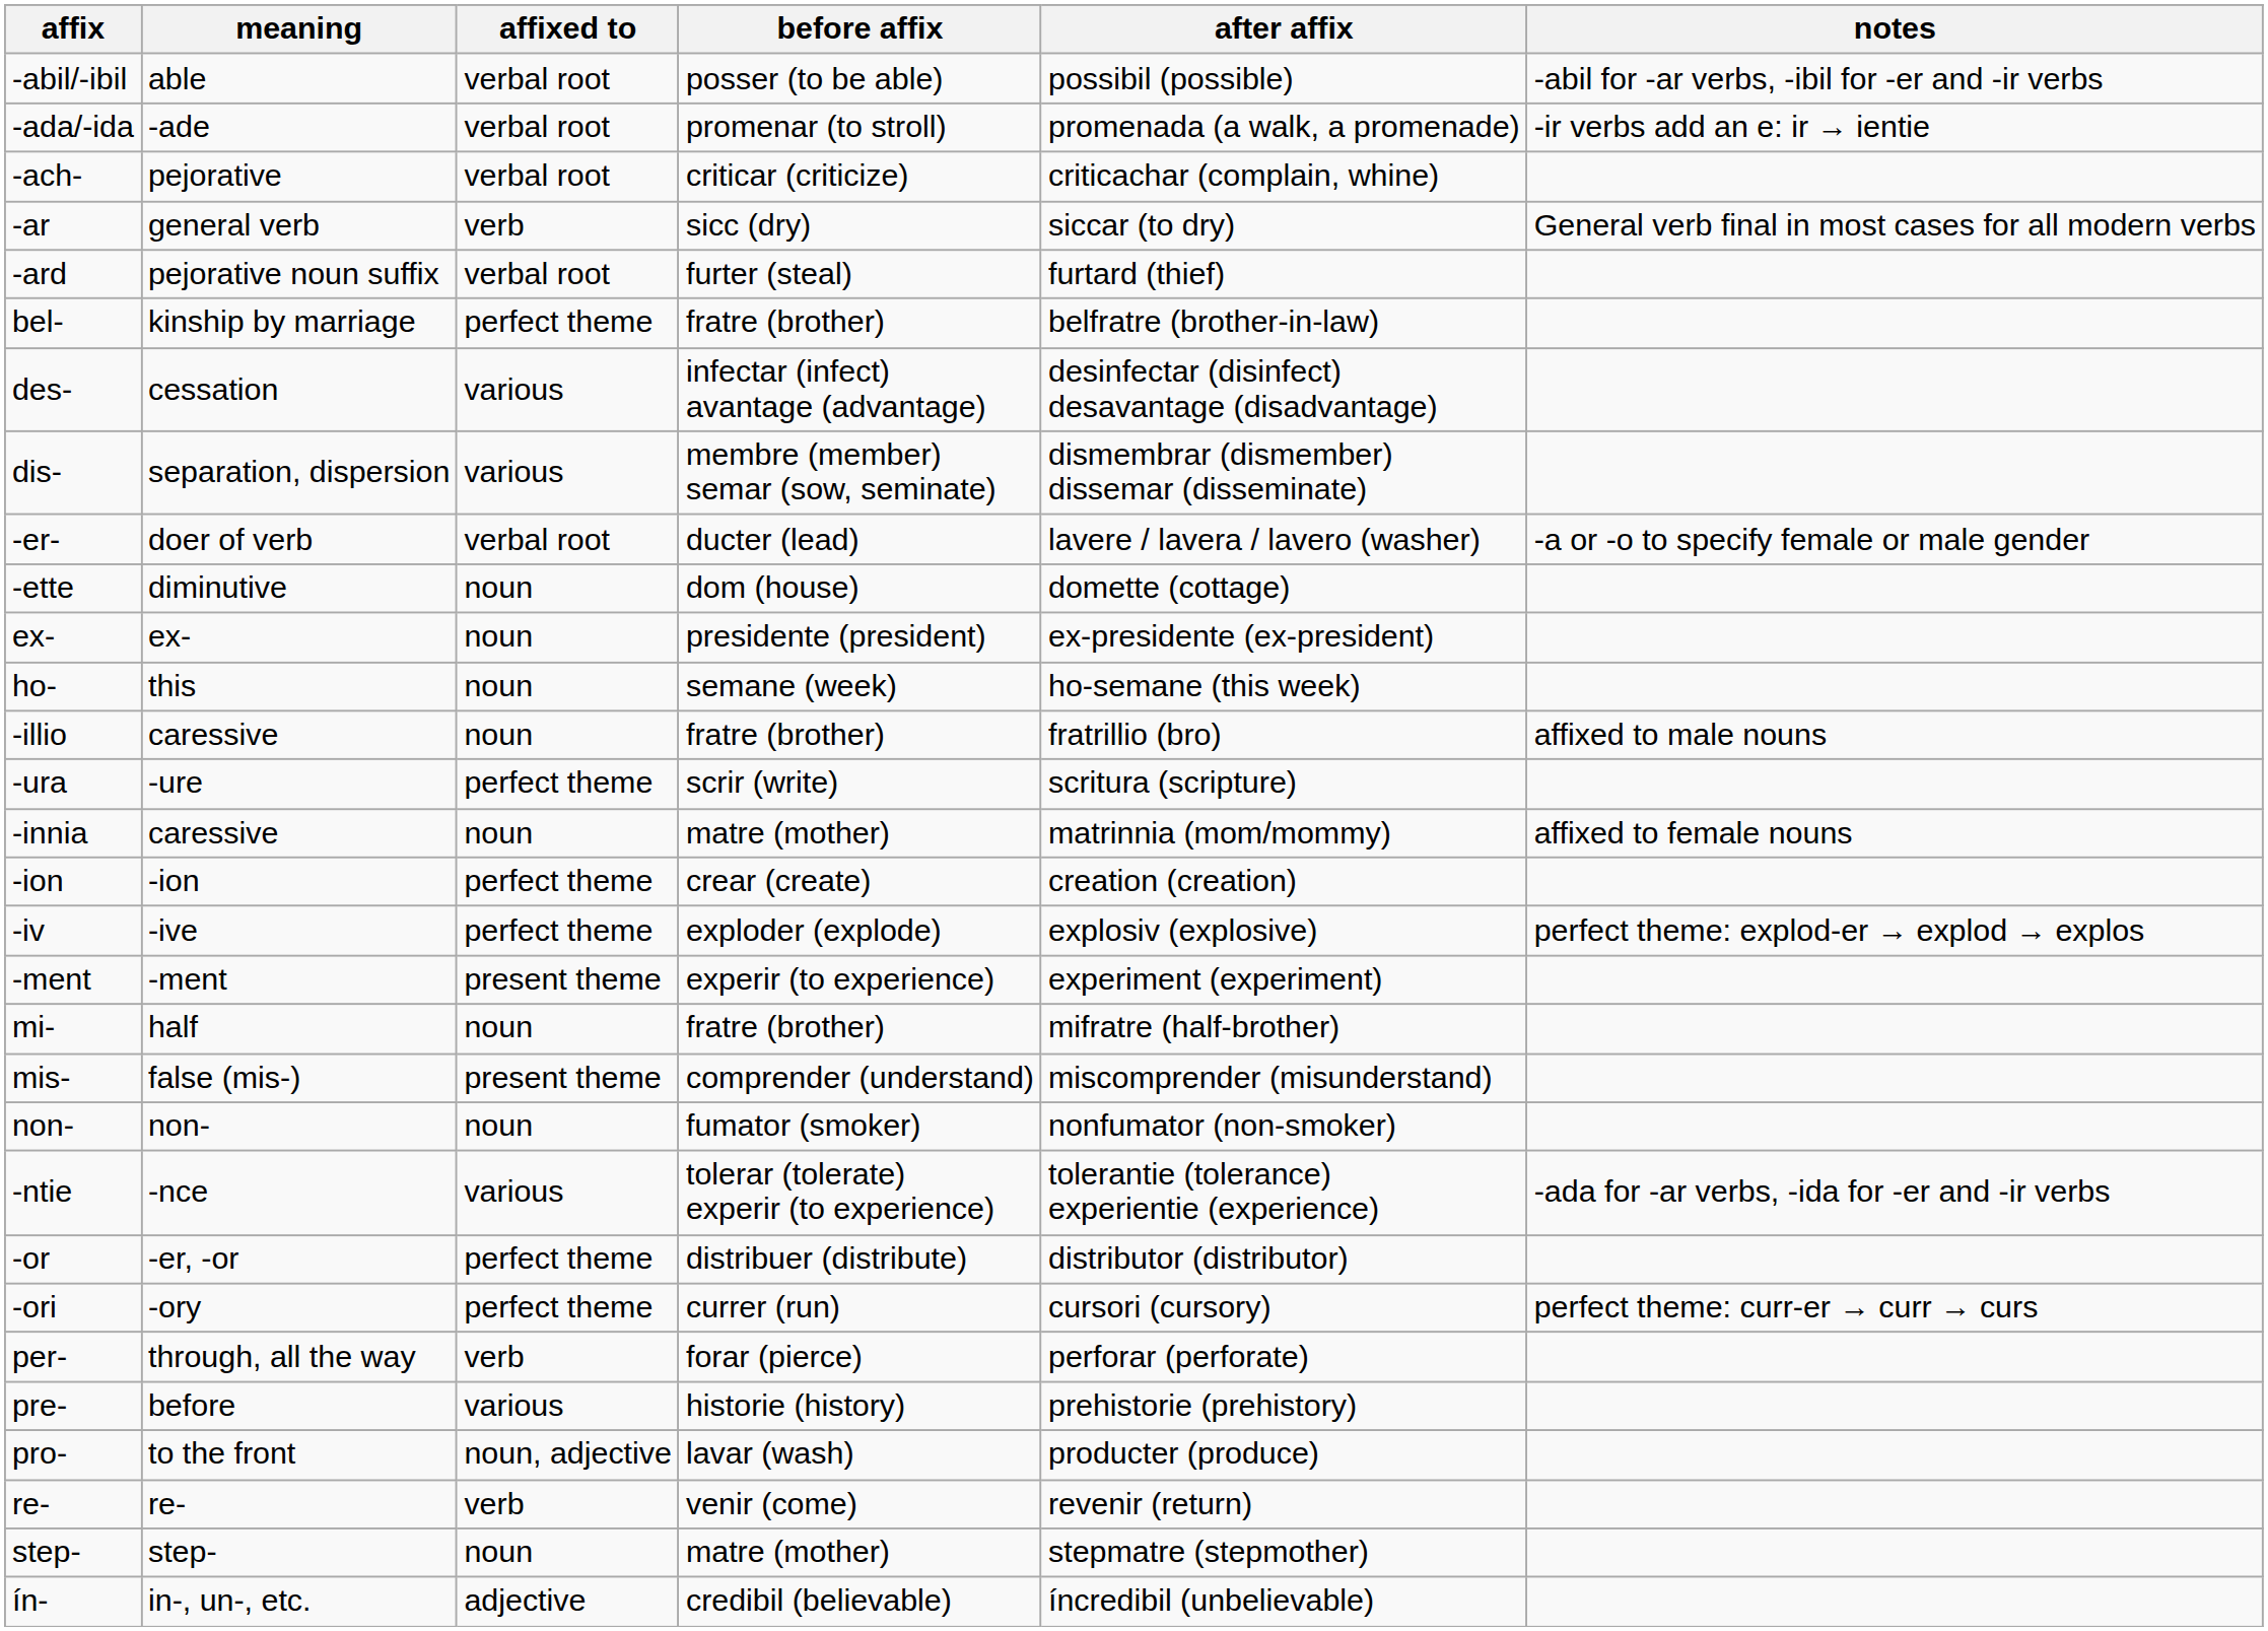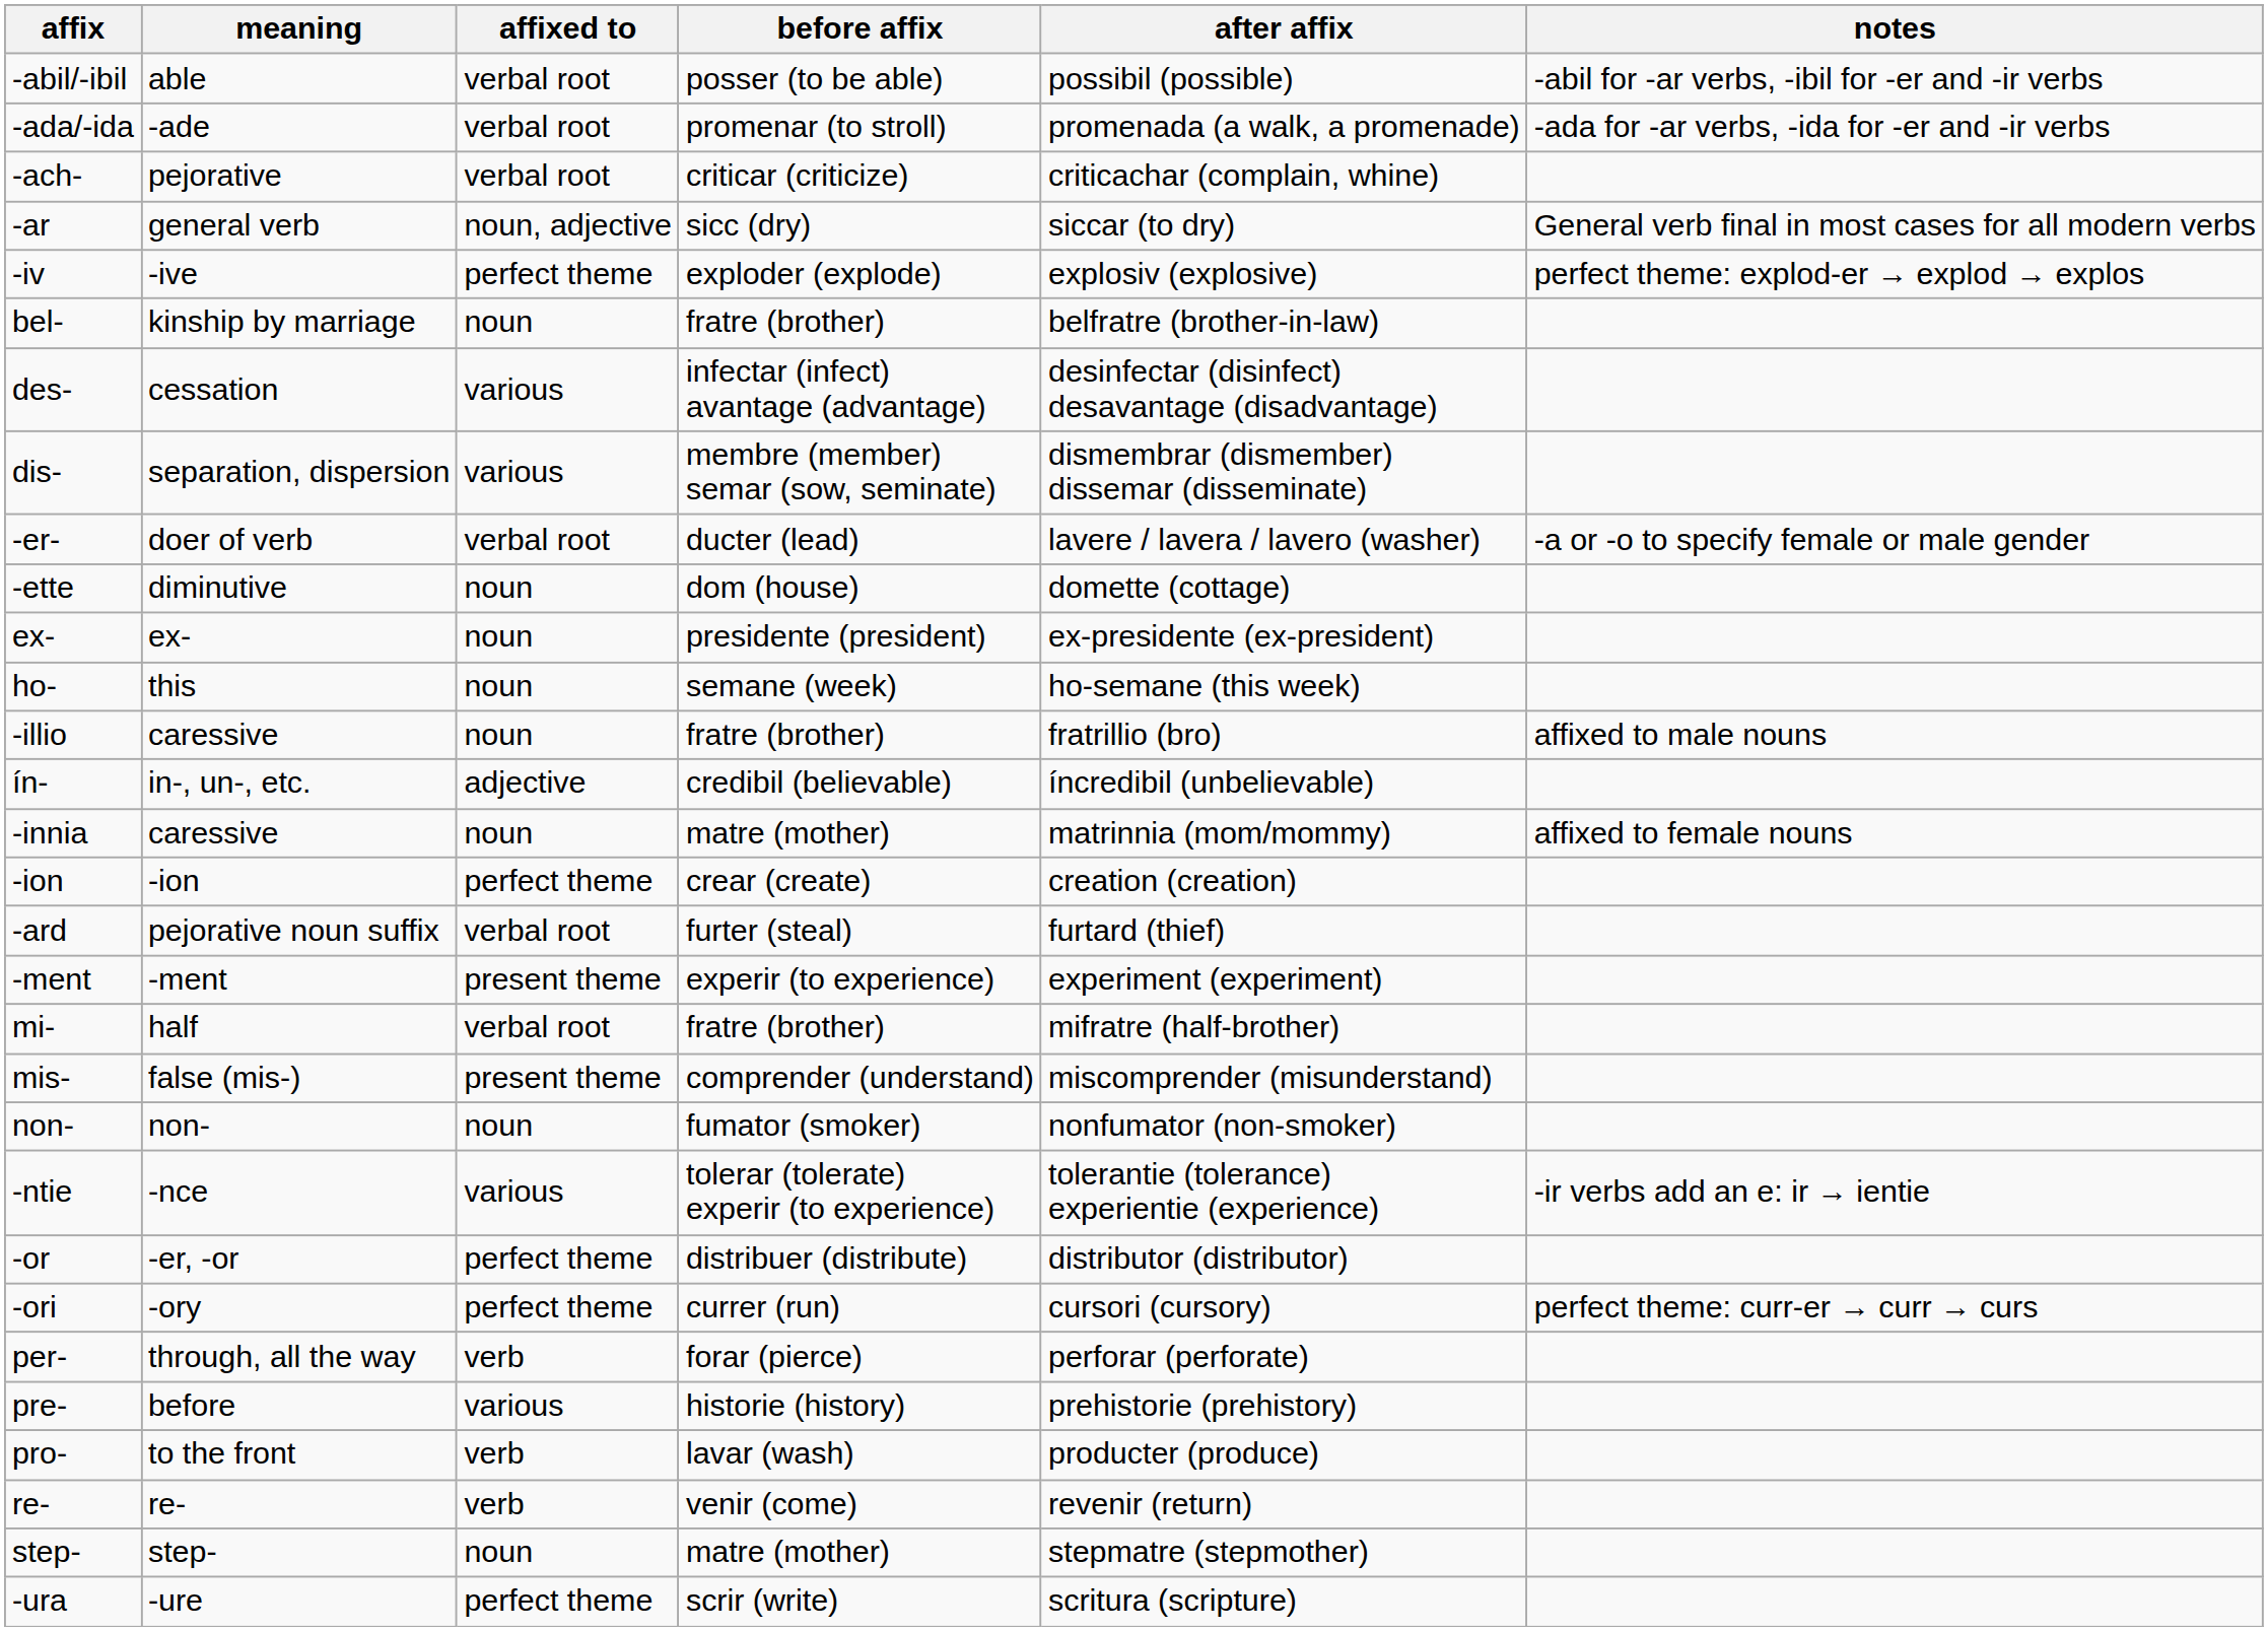-ada/-ida | notes: -ir verbs add an e: ir → ientie -> -ada for -ar verbs, -ida for -er and -ir verbs
-ar | affixed to: verb -> noun, adjective
rows swapped: -ard <-> -iv
bel- | affixed to: perfect theme -> noun
rows swapped: ín- <-> -ura
mi- | affixed to: noun -> verbal root
-ntie | notes: -ada for -ar verbs, -ida for -er and -ir verbs -> -ir verbs add an e: ir → ientie
pro- | affixed to: noun, adjective -> verb
